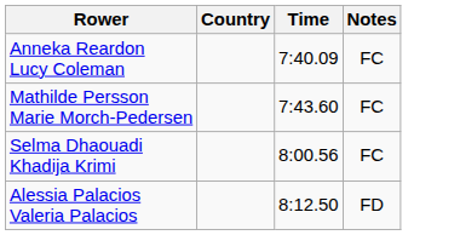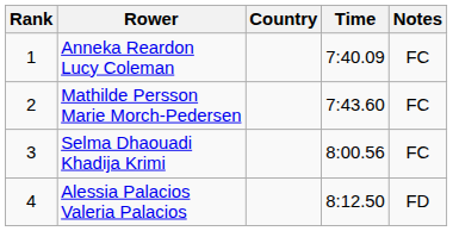+ column: Rank | 1 | 2 | 3 | 4
